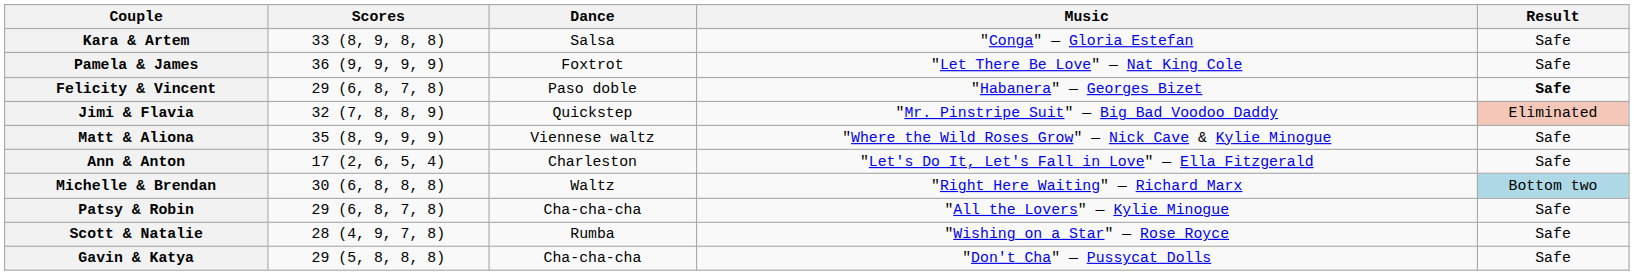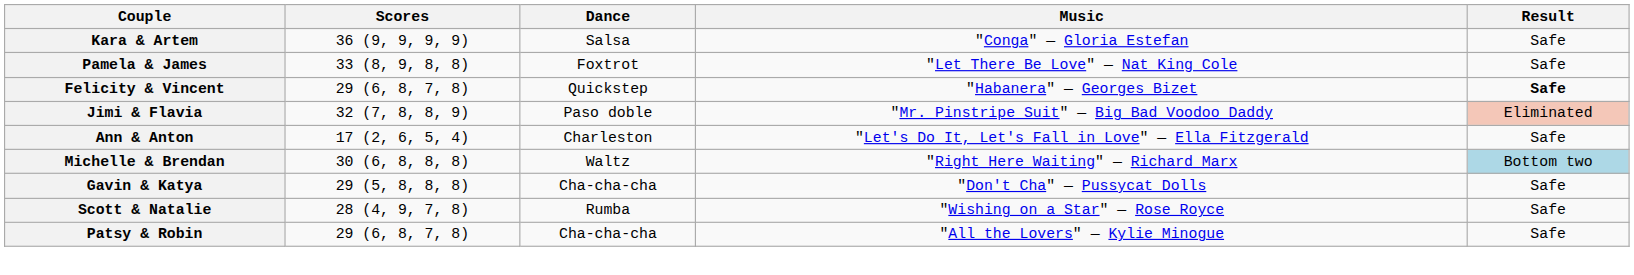Kara & Artem | Scores: 33 (8, 9, 8, 8) -> 36 (9, 9, 9, 9)
Pamela & James | Scores: 36 (9, 9, 9, 9) -> 33 (8, 9, 8, 8)
Felicity & Vincent | Dance: Paso doble -> Quickstep
Jimi & Flavia | Dance: Quickstep -> Paso doble
- row: Matt & Aliona | 35 (8, 9, 9, 9) | Viennese waltz | "Where the Wild Roses Grow" — Nick Cave & Kylie Minogue | Safe
rows swapped: Patsy & Robin <-> Gavin & Katya
